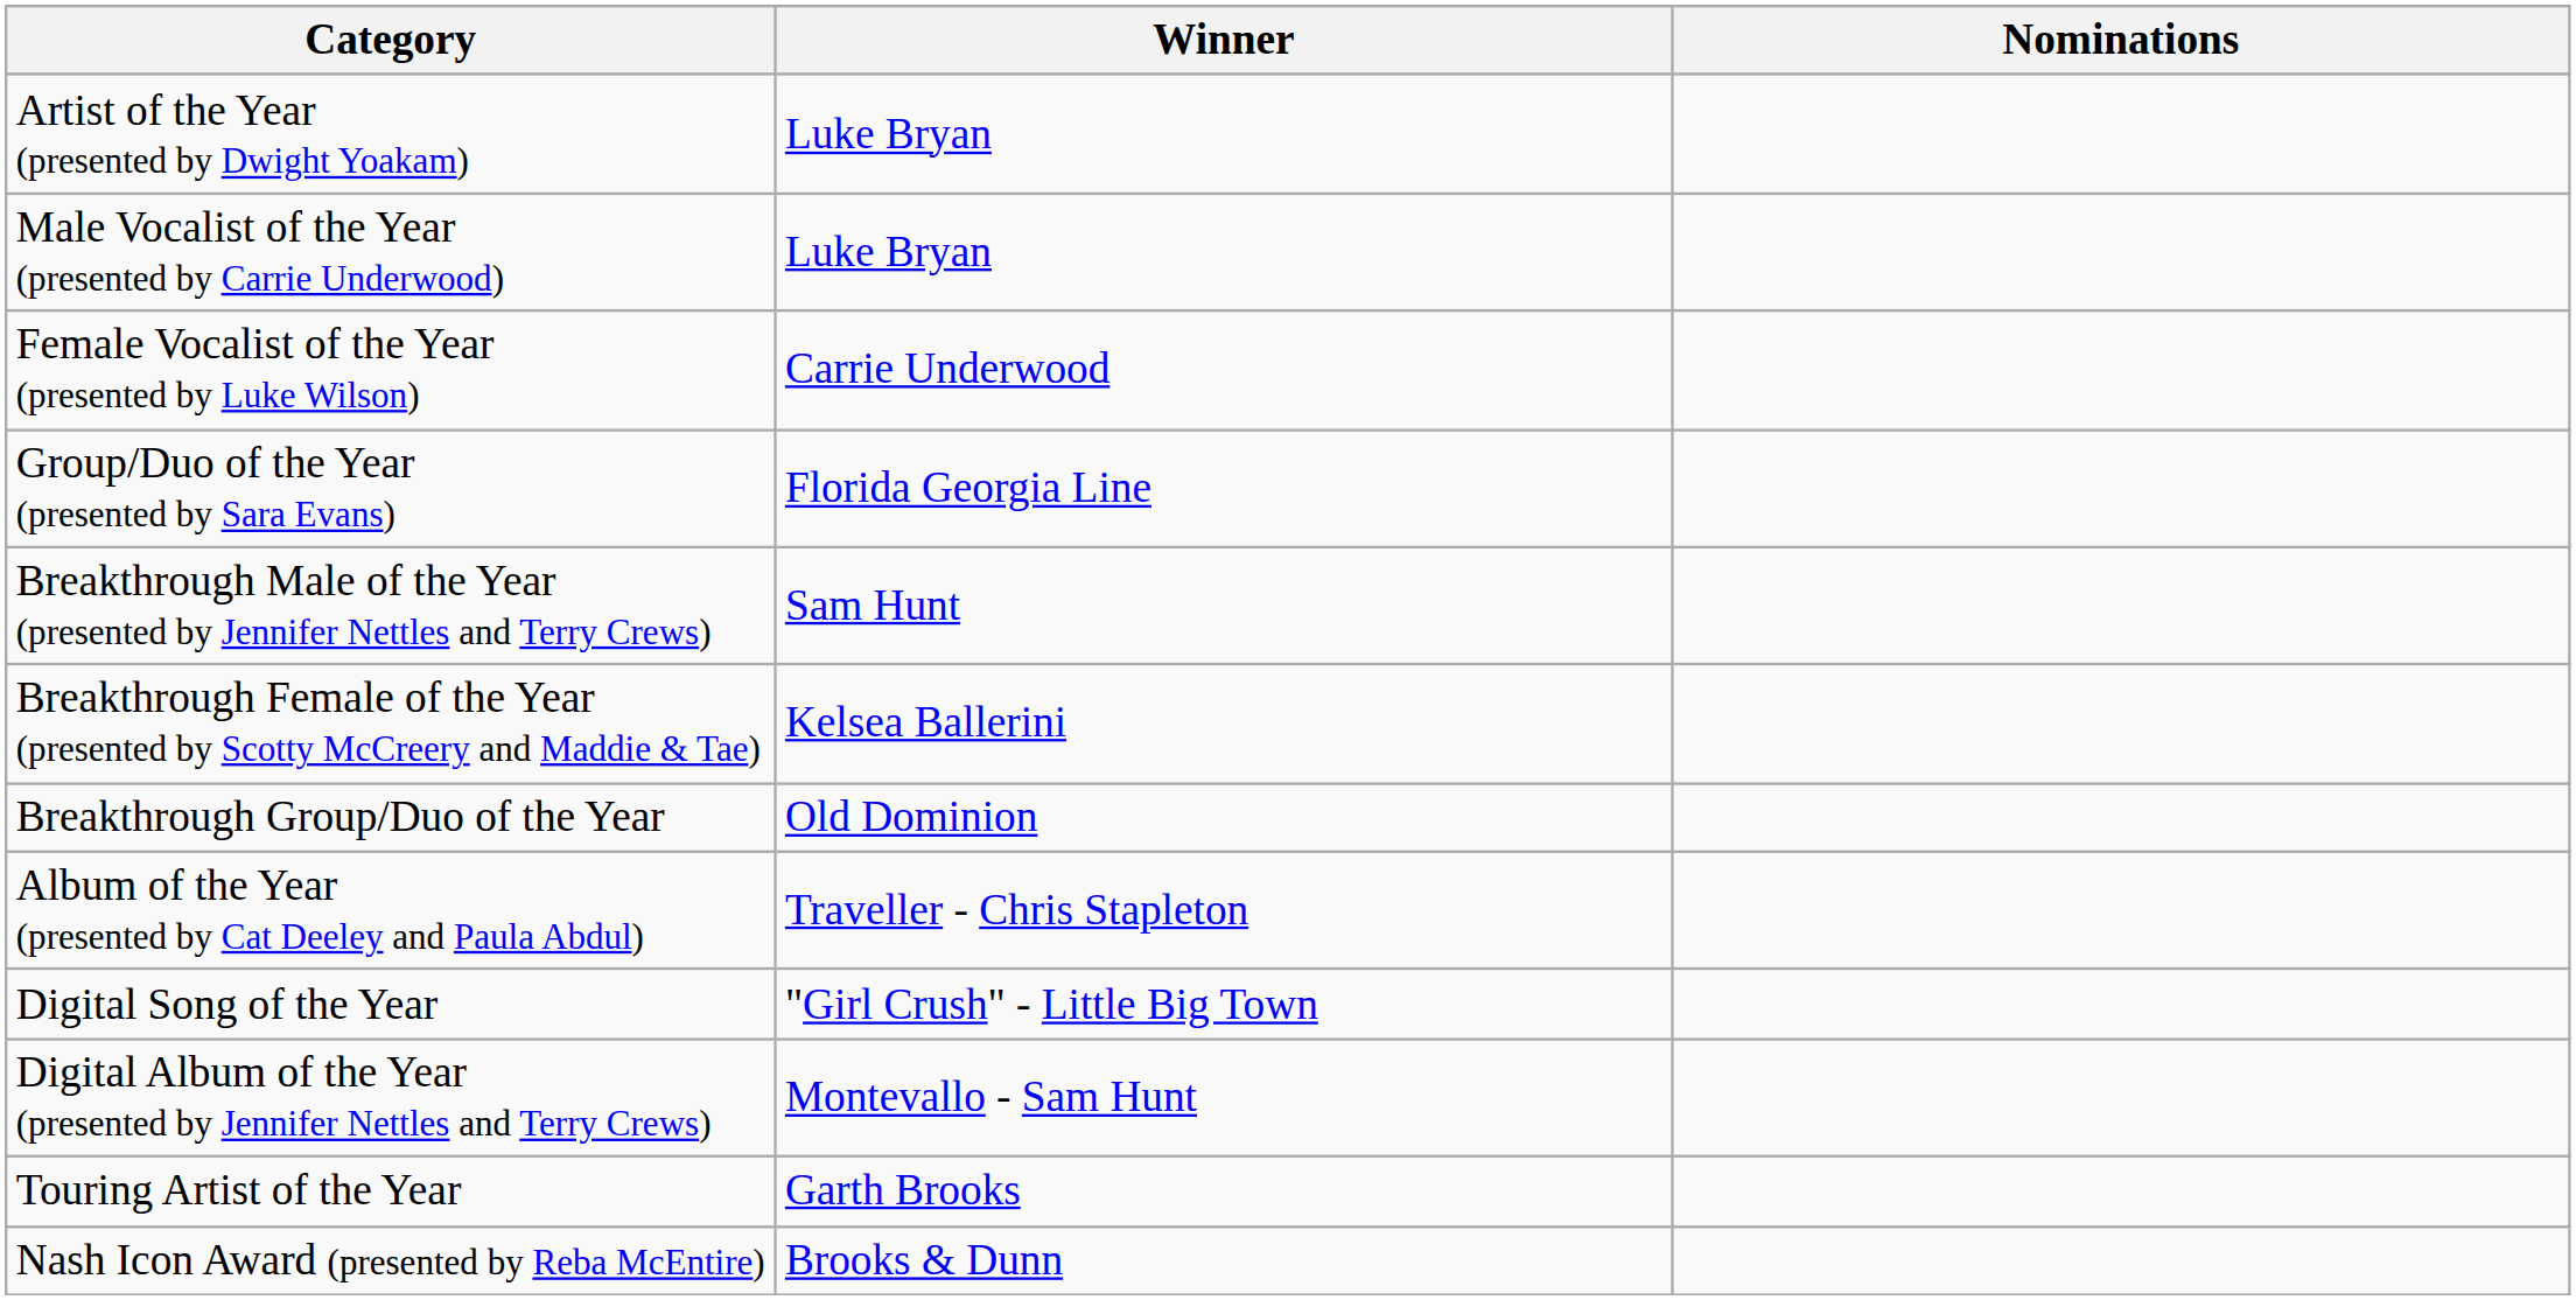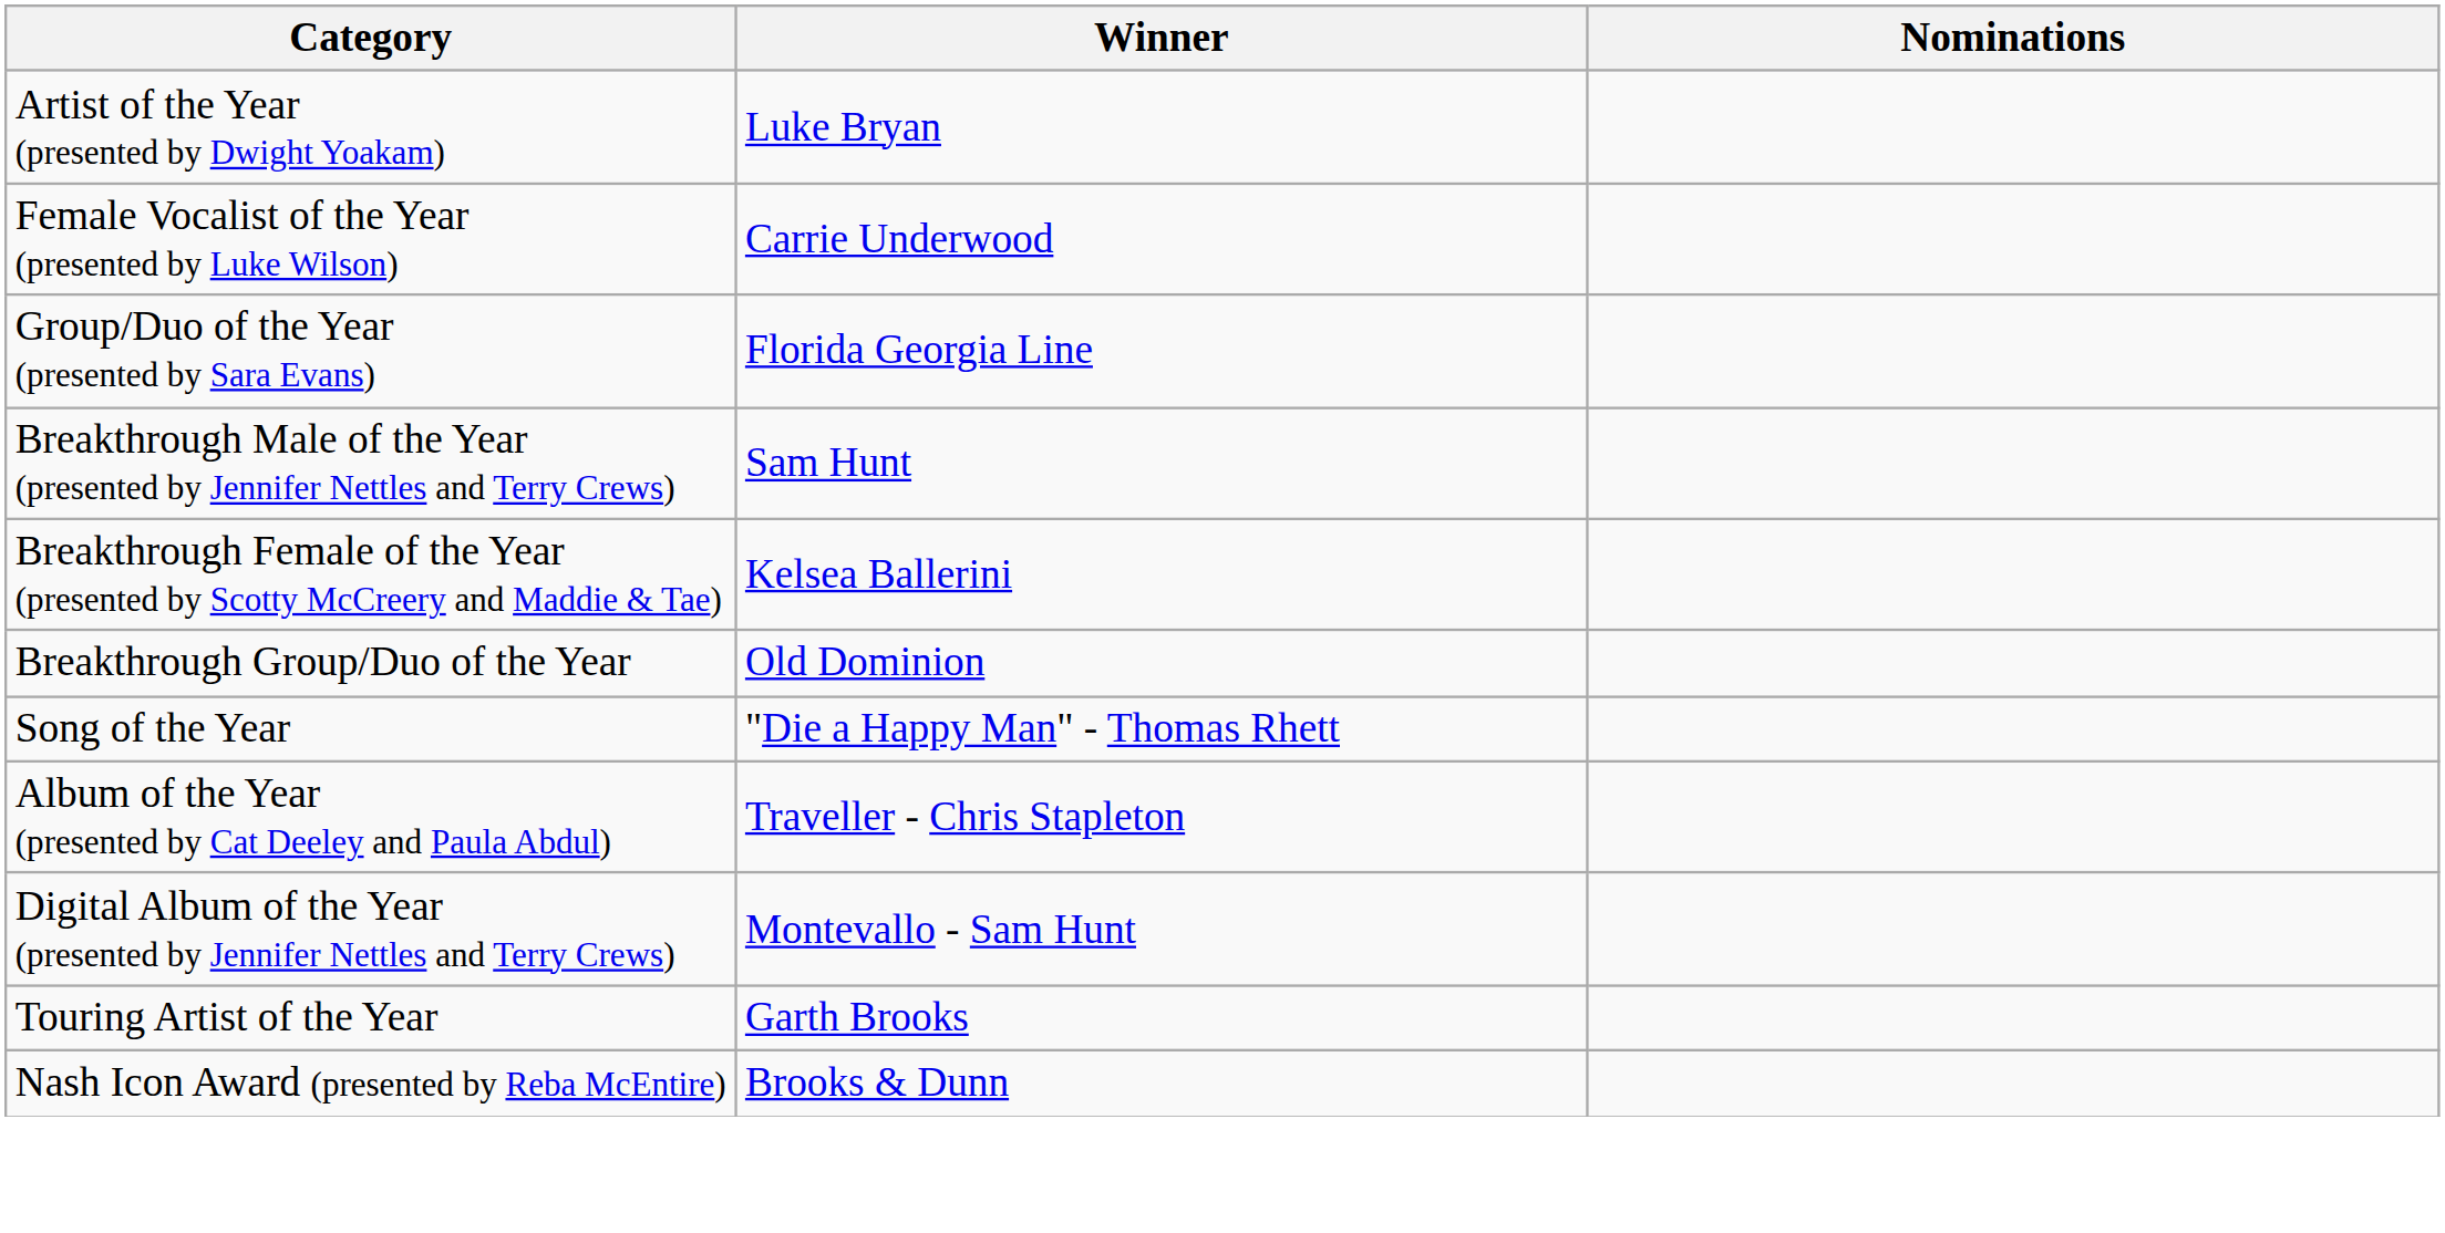- row: Male Vocalist of the Year (presented by Carrie Underwood) | Luke Bryan
+ row: Song of the Year | "Die a Happy Man" - Thomas Rhett
- row: Digital Song of the Year | "Girl Crush" - Little Big Town
